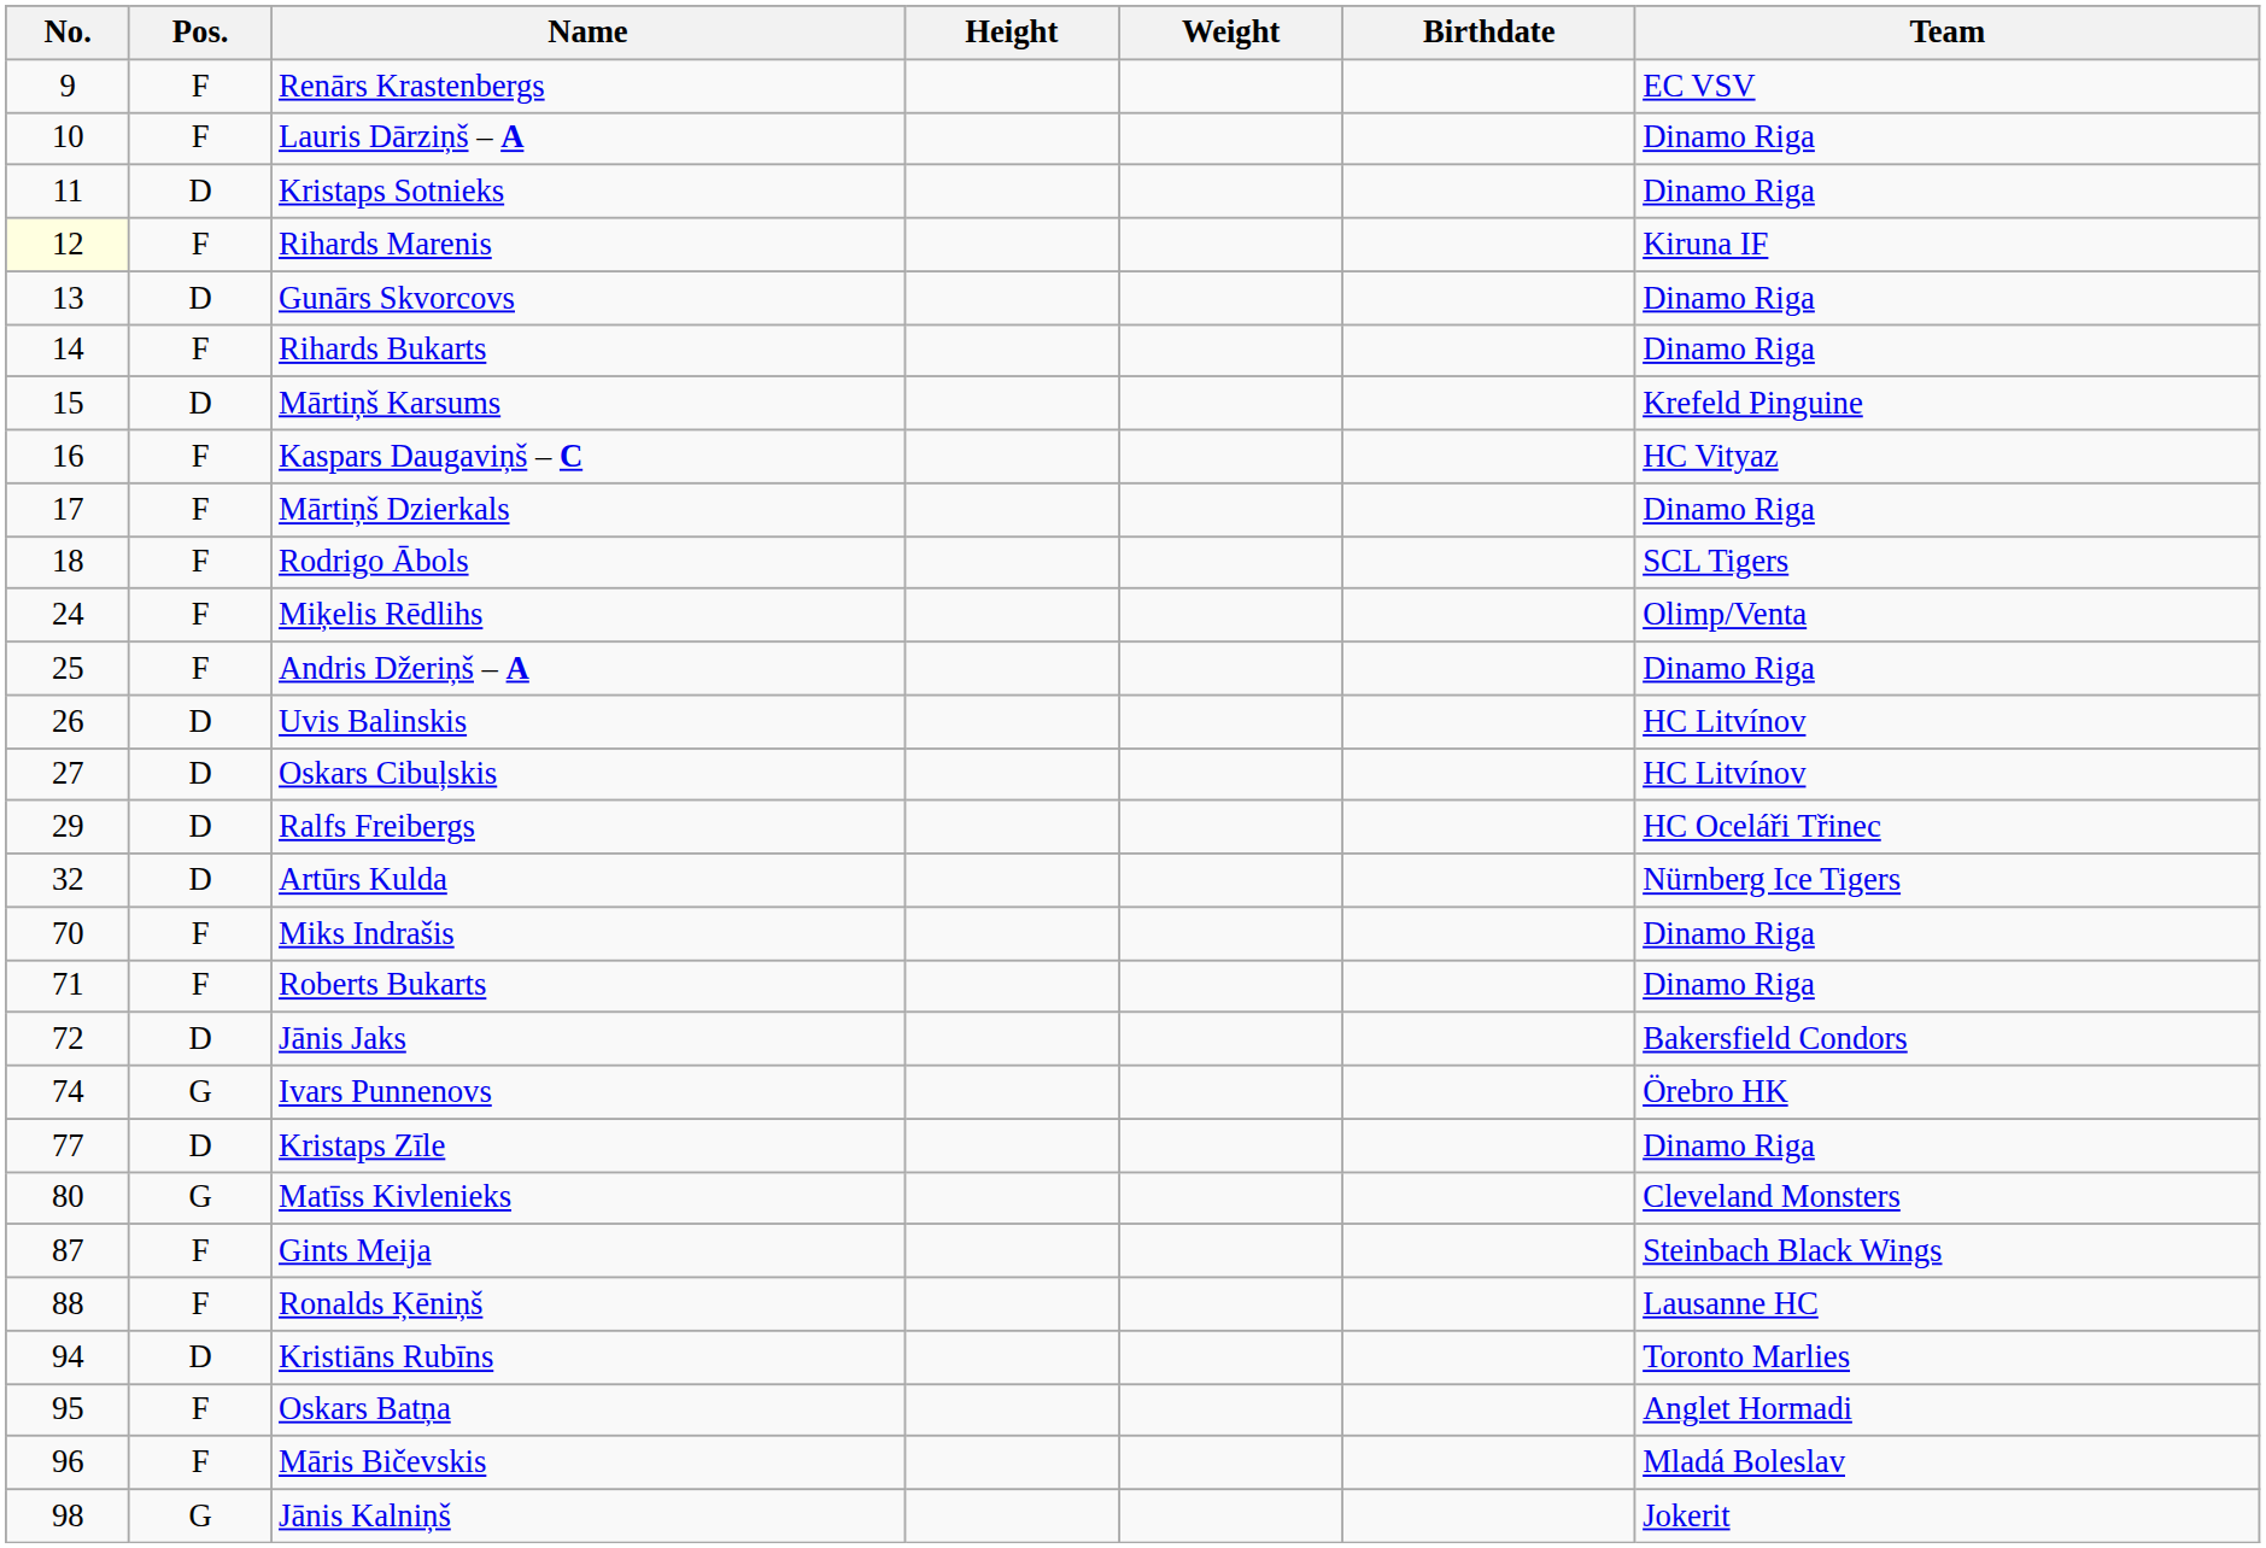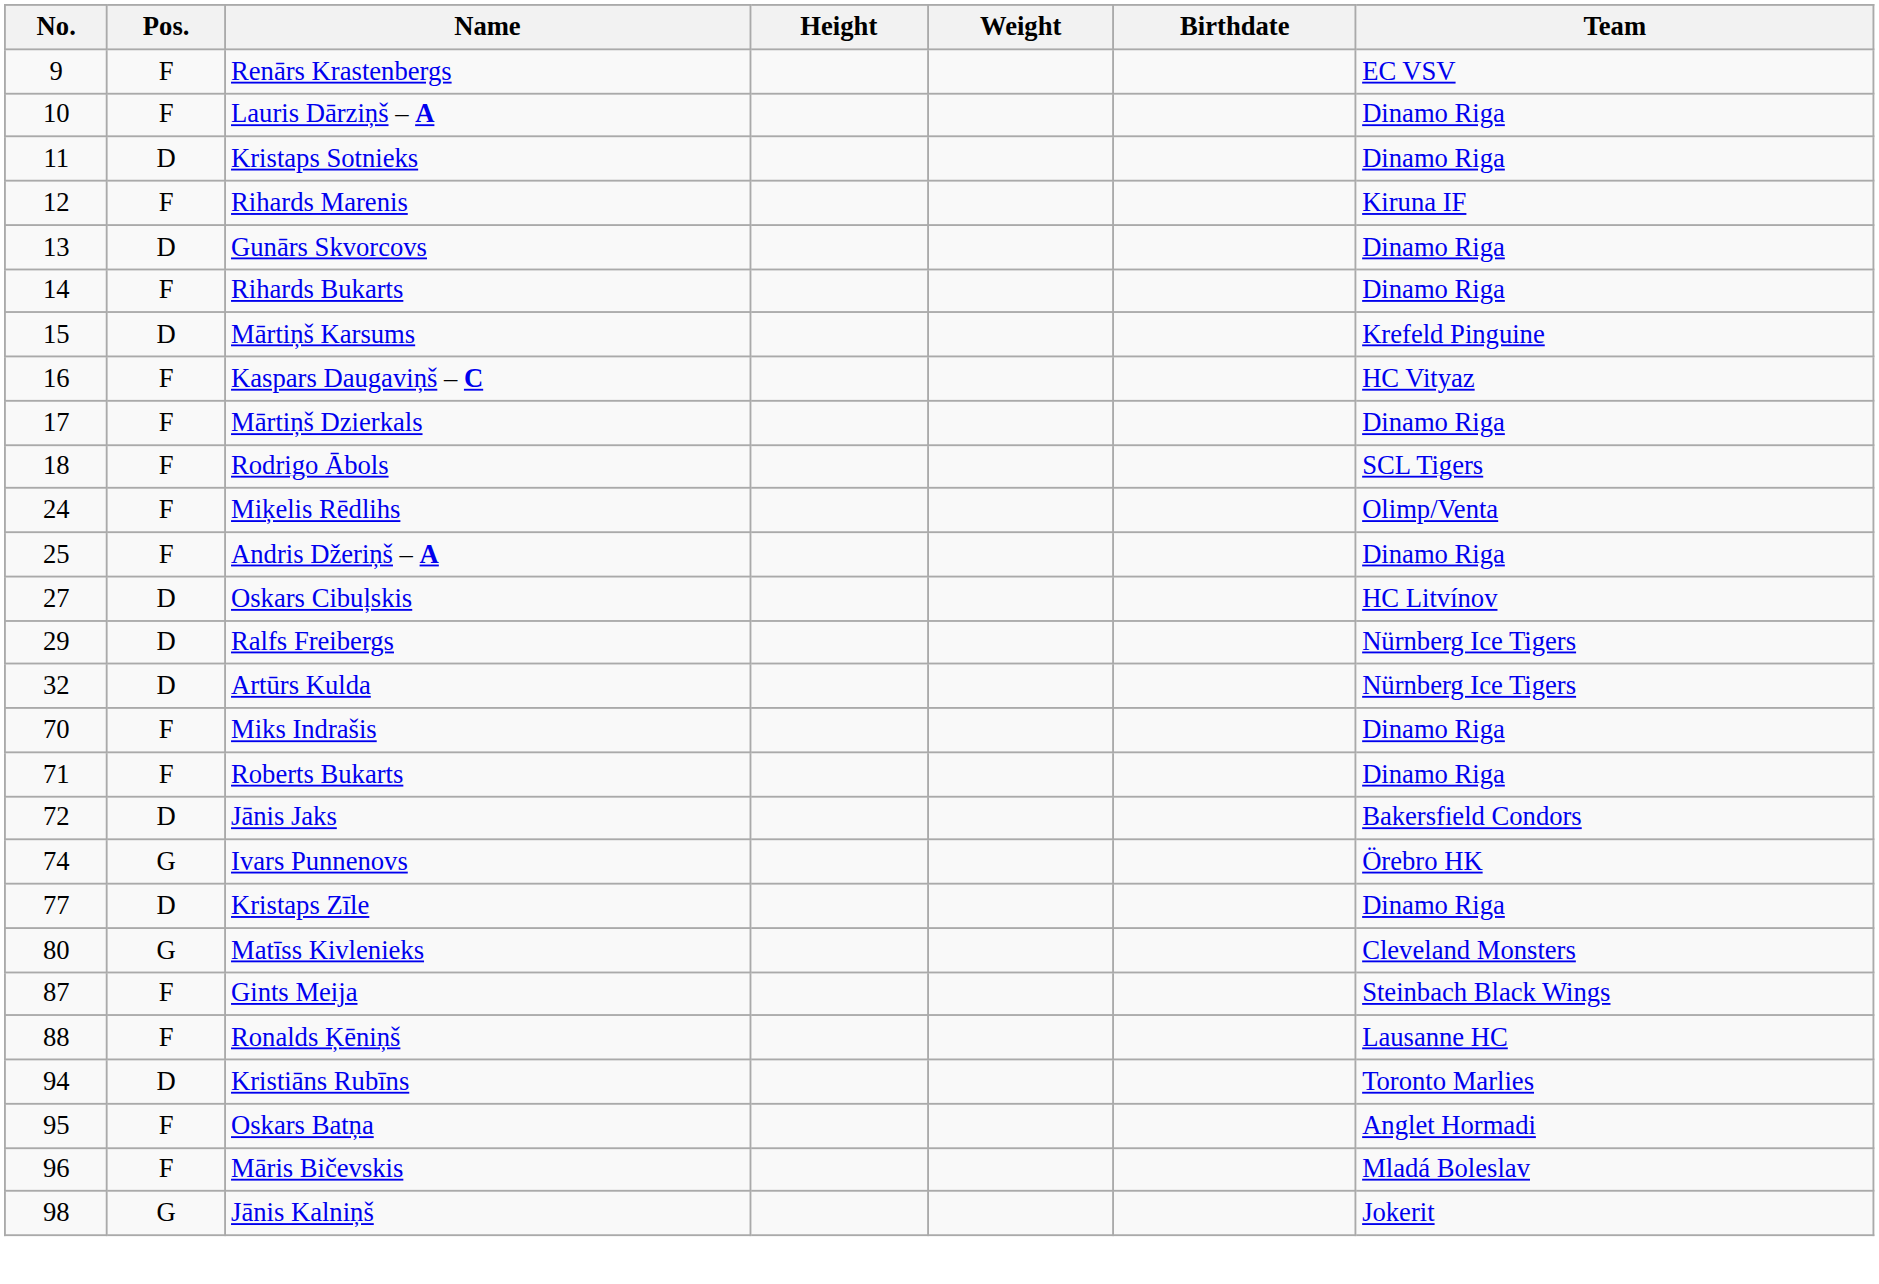Rihards Marenis | No.: lightyellow background -> no background
- row: 26 | D | Uvis Balinskis | HC Litvínov
Ralfs Freibergs | Team: HC Oceláři Třinec -> Nürnberg Ice Tigers
